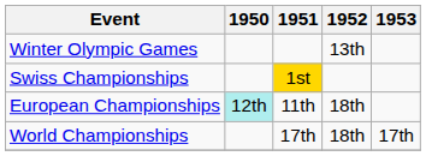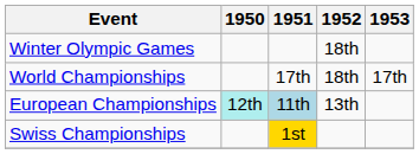Winter Olympic Games | 1952: 13th -> 18th
rows swapped: World Championships <-> Swiss Championships
European Championships | 1951: no background -> lightblue background
European Championships | 1952: 18th -> 13th
